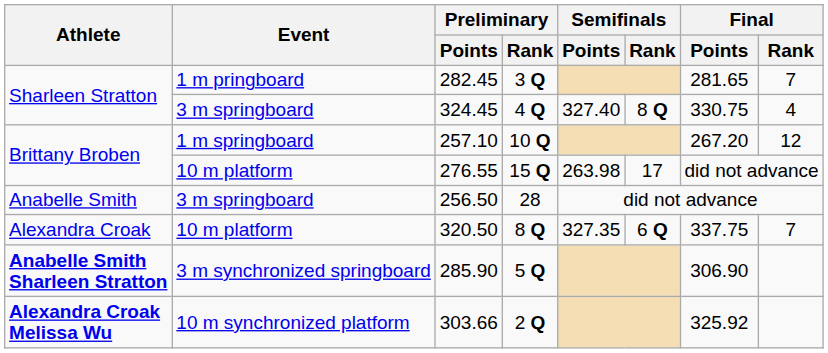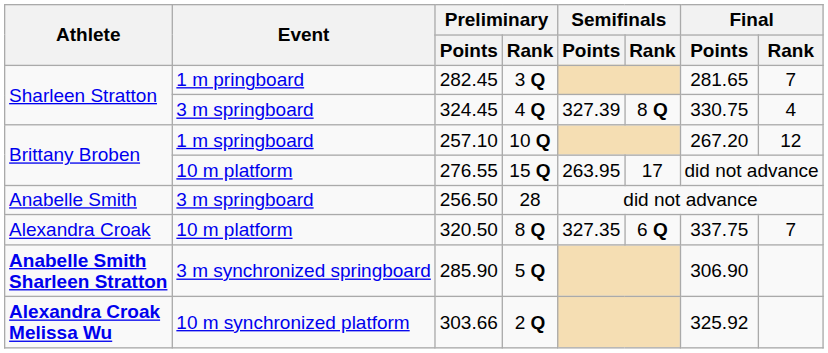324.45 | Semifinals / Points: 327.40 -> 327.39
276.55 | Semifinals / Points: 263.98 -> 263.95
